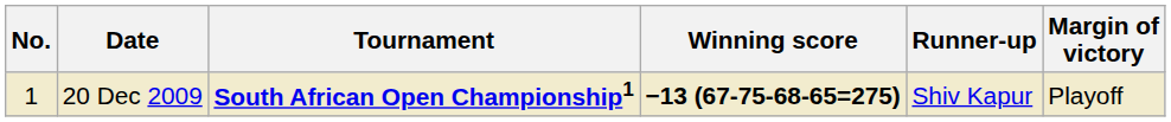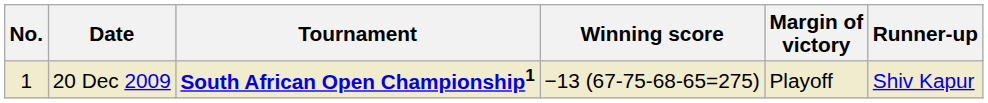columns swapped: Margin of victory <-> Runner-up
20 Dec 2009 | Winning score: bold -> normal
